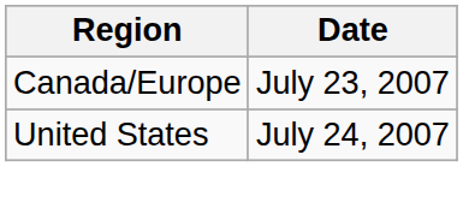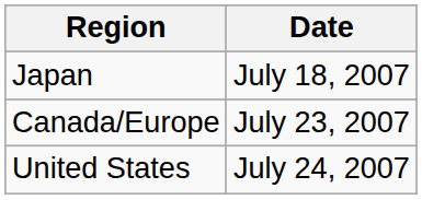+ row: Japan | July 18, 2007
